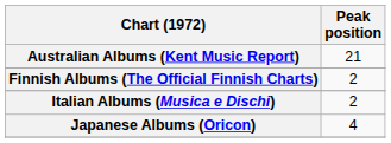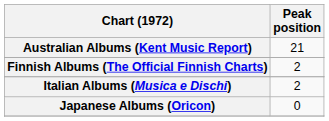Japanese Albums (Oricon) | Peak position: 4 -> 0
